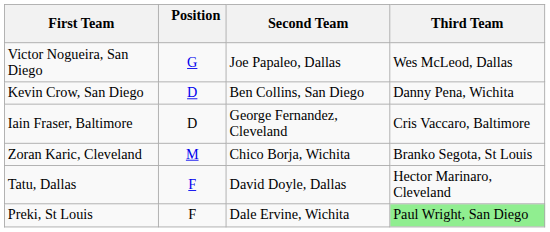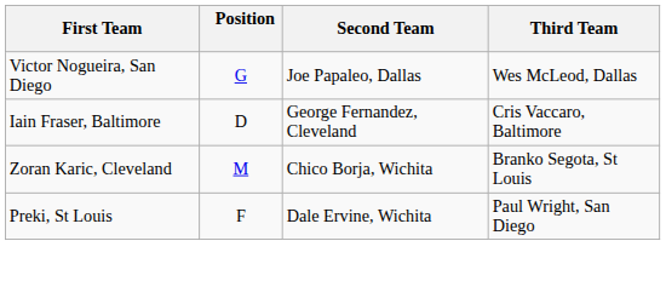- row: Kevin Crow, San Diego | D | Ben Collins, San Diego | Danny Pena, Wichita
- row: Tatu, Dallas | F | David Doyle, Dallas | Hector Marinaro, Cleveland
Preki, St Louis | Third Team: lightgreen background -> no background
